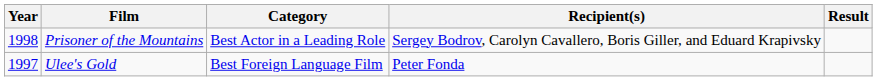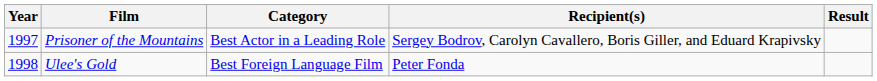Prisoner of the Mountains | Year: 1998 -> 1997
Ulee's Gold | Year: 1997 -> 1998
